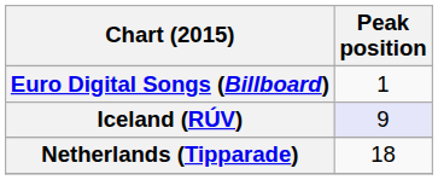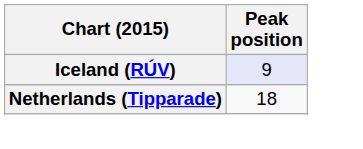- row: Euro Digital Songs (Billboard) | 1
